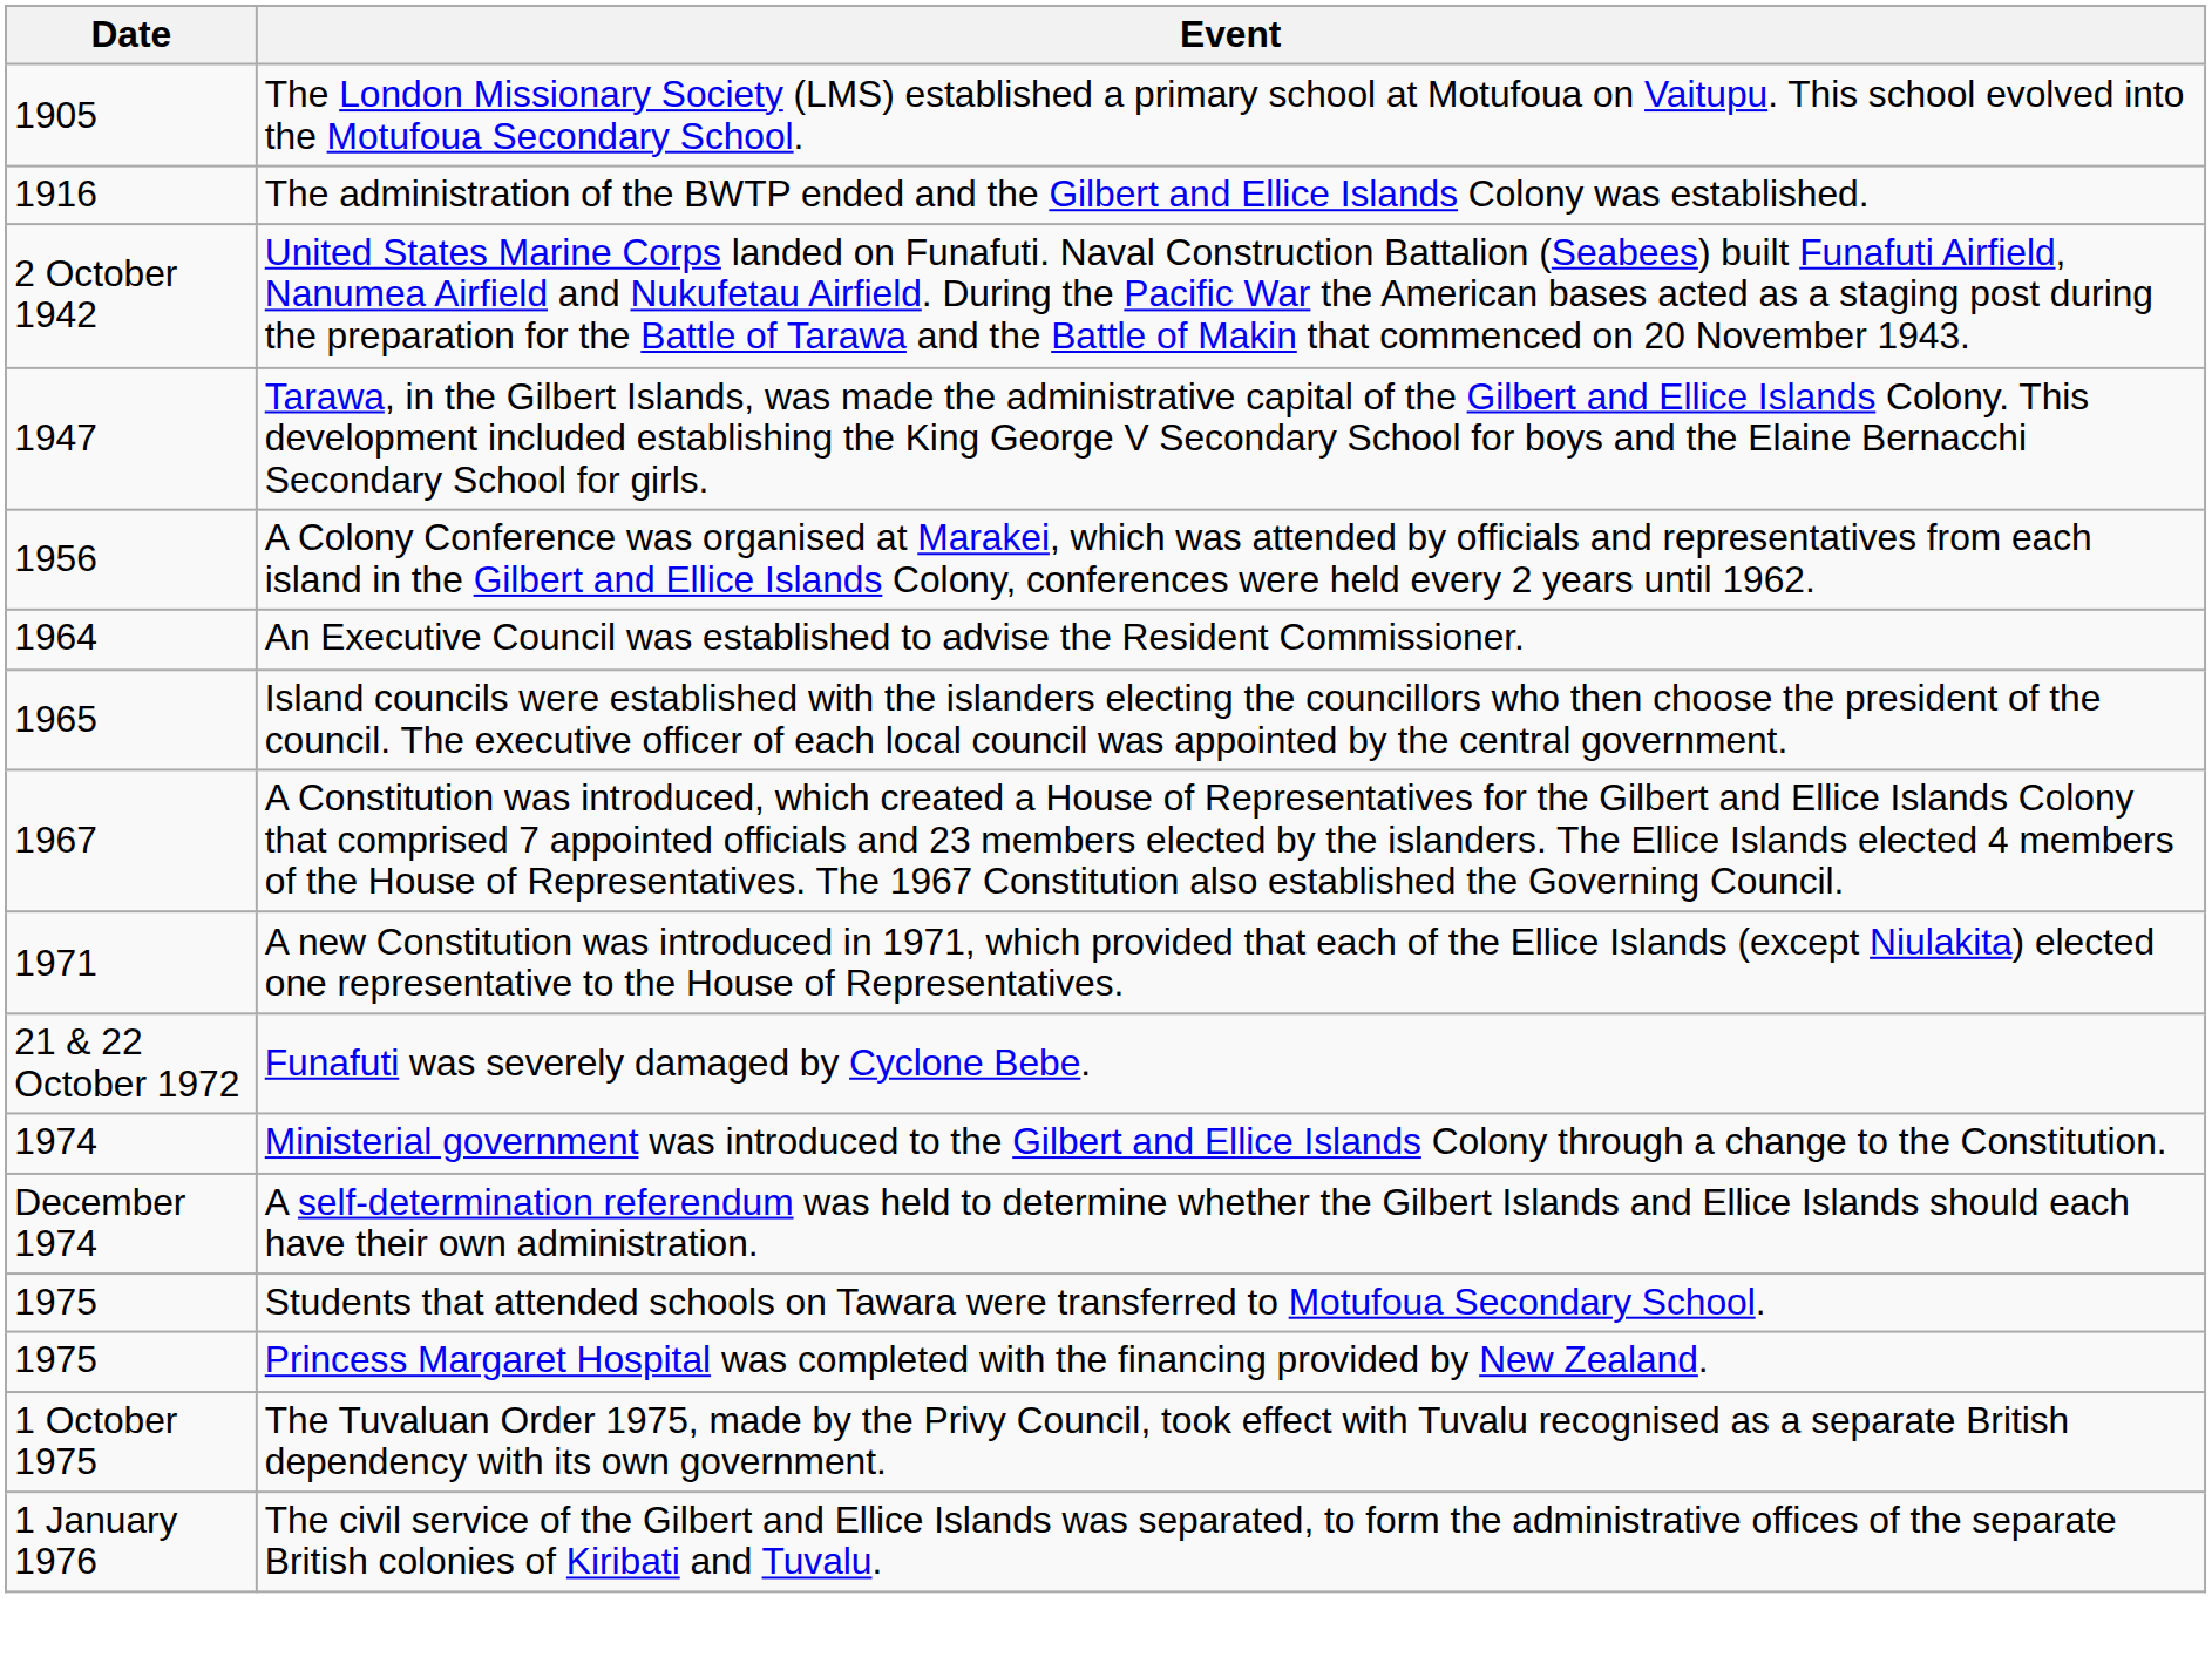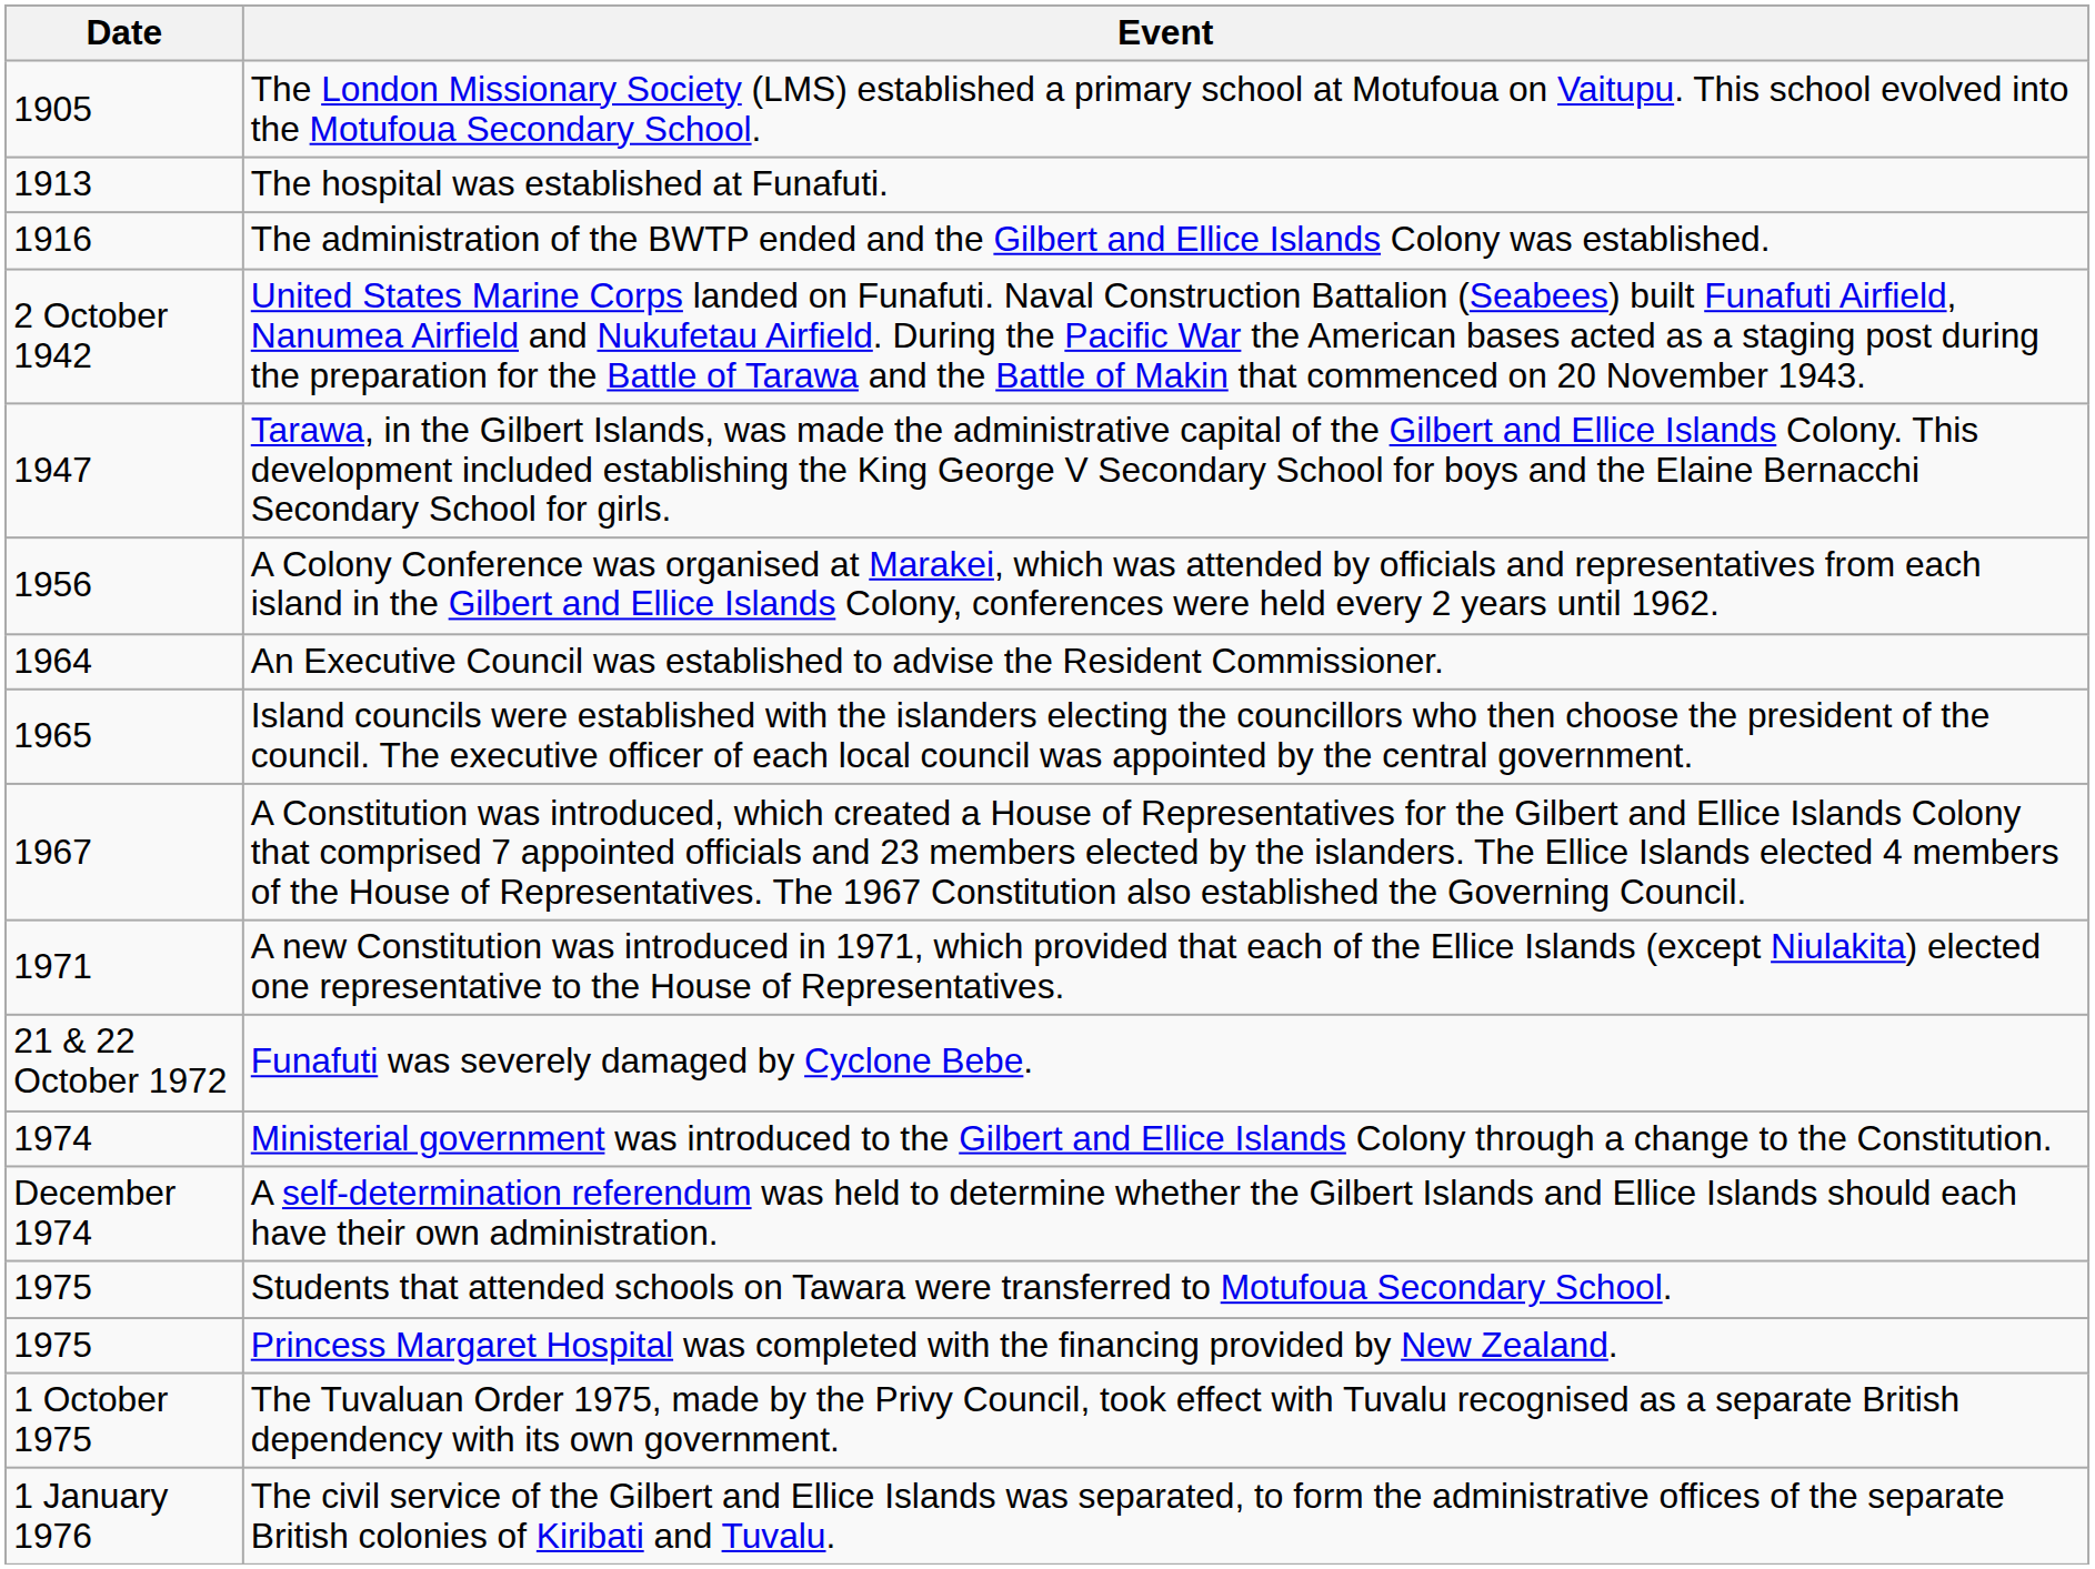+ row: 1913 | The hospital was established at Funafuti.
